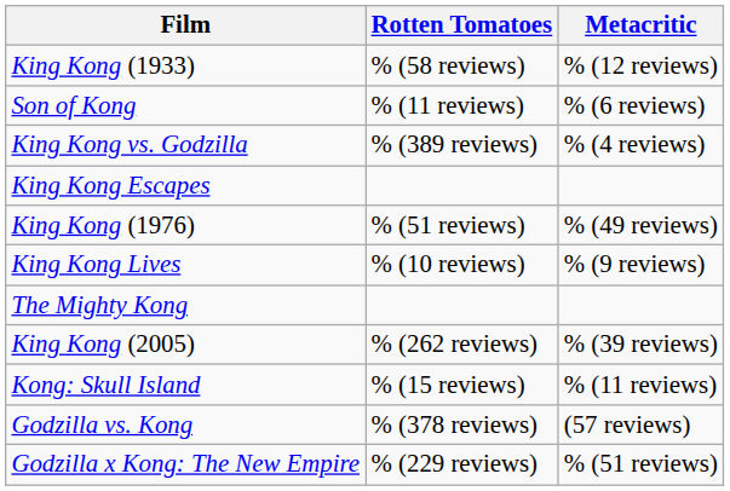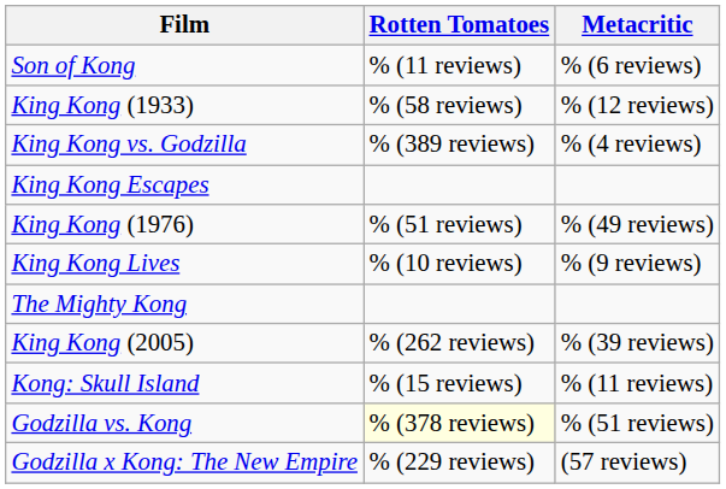rows swapped: King Kong (1933) <-> Son of Kong
Godzilla vs. Kong | Rotten Tomatoes: no background -> lightyellow background
Godzilla vs. Kong | Metacritic: (57 reviews) -> % (51 reviews)
Godzilla x Kong: The New Empire | Metacritic: % (51 reviews) -> (57 reviews)
